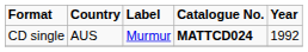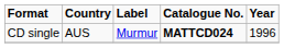CD single | Year: 1992 -> 1996
